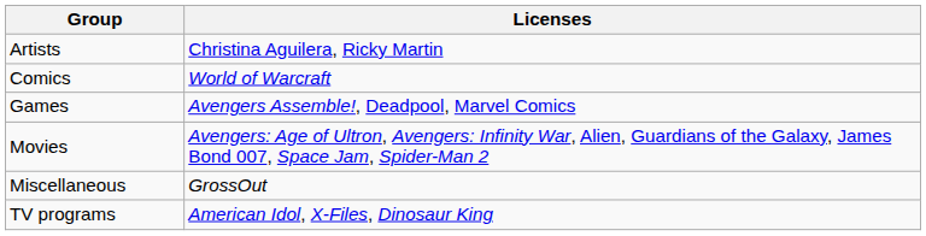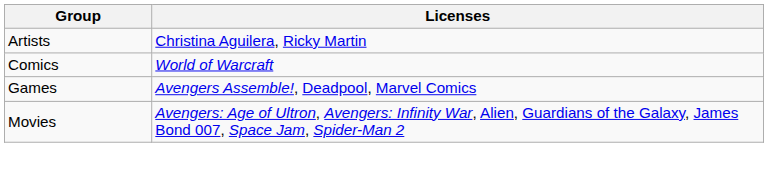- row: Miscellaneous | GrossOut
- row: TV programs | American Idol, X-Files, Dinosaur King
